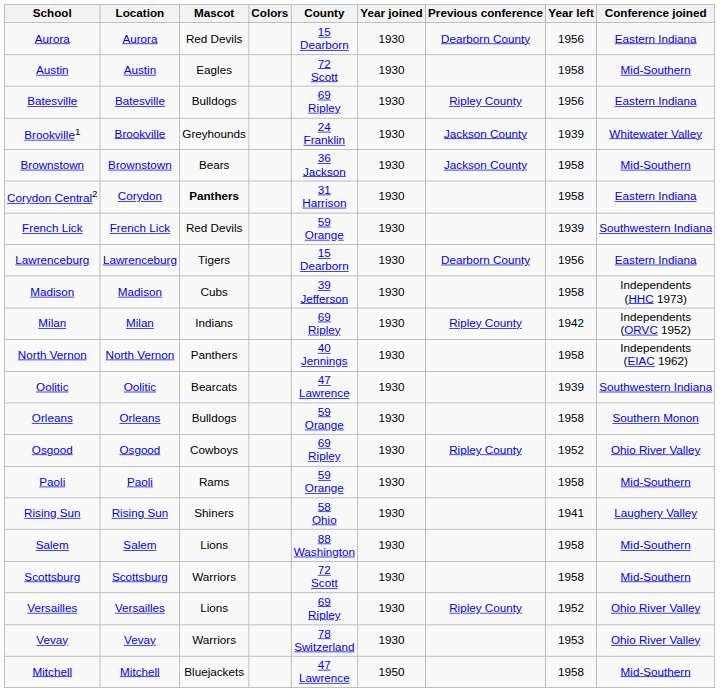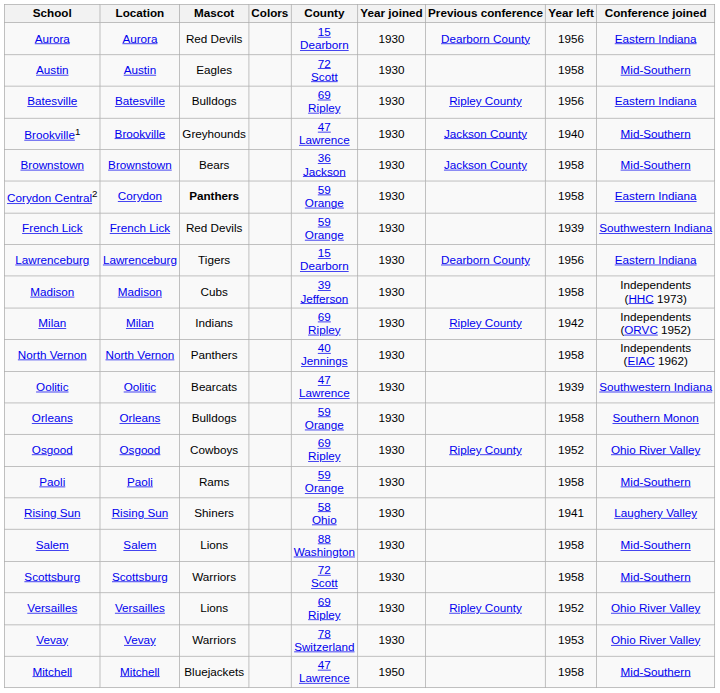Brookville1 | County: 24 Franklin -> 47 Lawrence
Brookville1 | Year left: 1939 -> 1940
Brookville1 | Conference joined: Whitewater Valley -> Mid-Southern
Corydon Central2 | County: 31 Harrison -> 59 Orange
